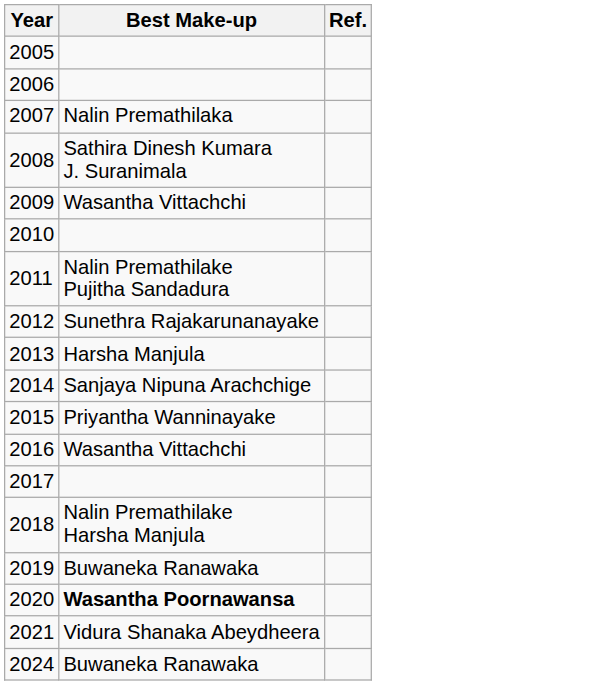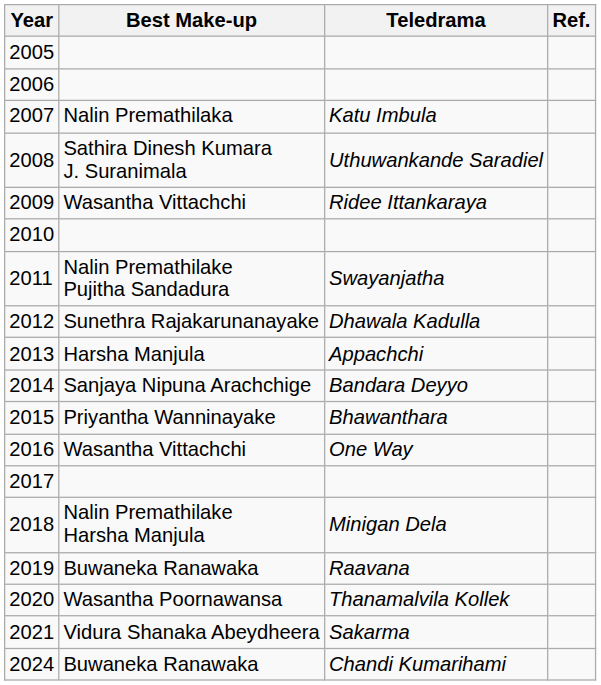+ column: Teledrama | Katu Imbula | Uthuwankande Saradiel | Ridee Ittankaraya | Swayanjatha | Dhawala Kadulla | Appachchi | Bandara Deyyo | Bhawanthara | One Way | Minigan Dela | Raavana | Thanamalvila Kollek | Sakarma | Chandi Kumarihami
2020 | Best Make-up: bold -> normal
